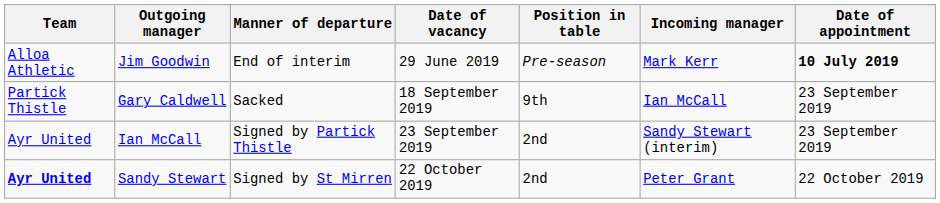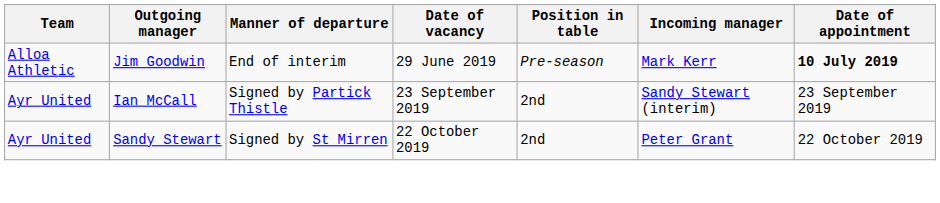- row: Partick Thistle | Gary Caldwell | Sacked | 18 September 2019 | 9th | Ian McCall | 23 September 2019
Sandy Stewart | Team: bold -> normal
